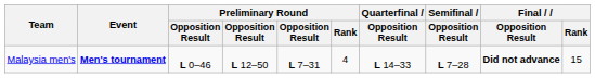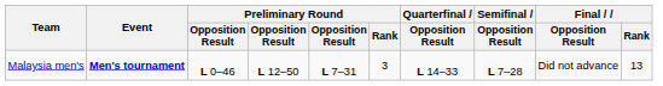Malaysia men's | Preliminary Round / Rank: 4 -> 3
Malaysia men's | Final / Opposition Result: bold -> normal
Malaysia men's | Final / Rank: 15 -> 13
